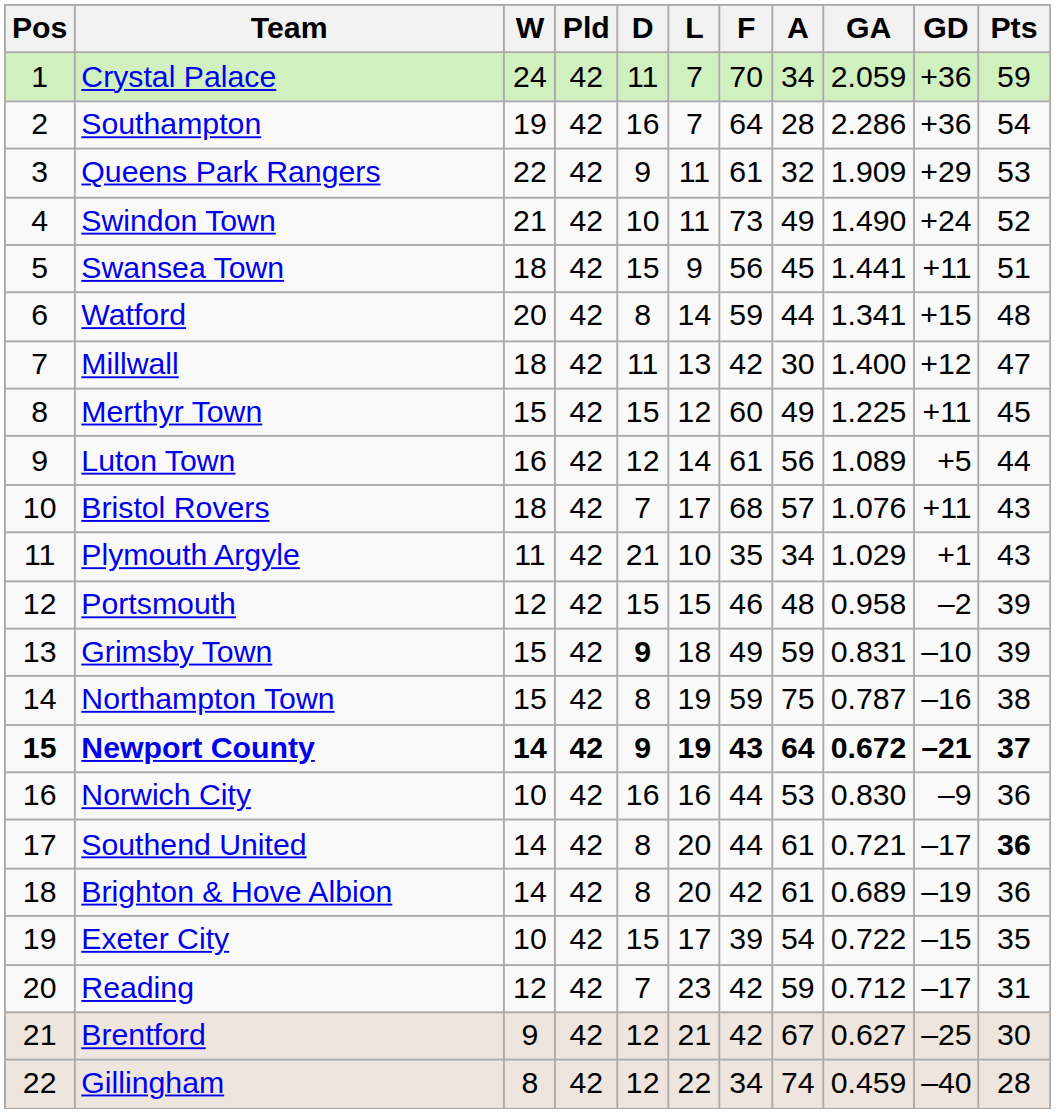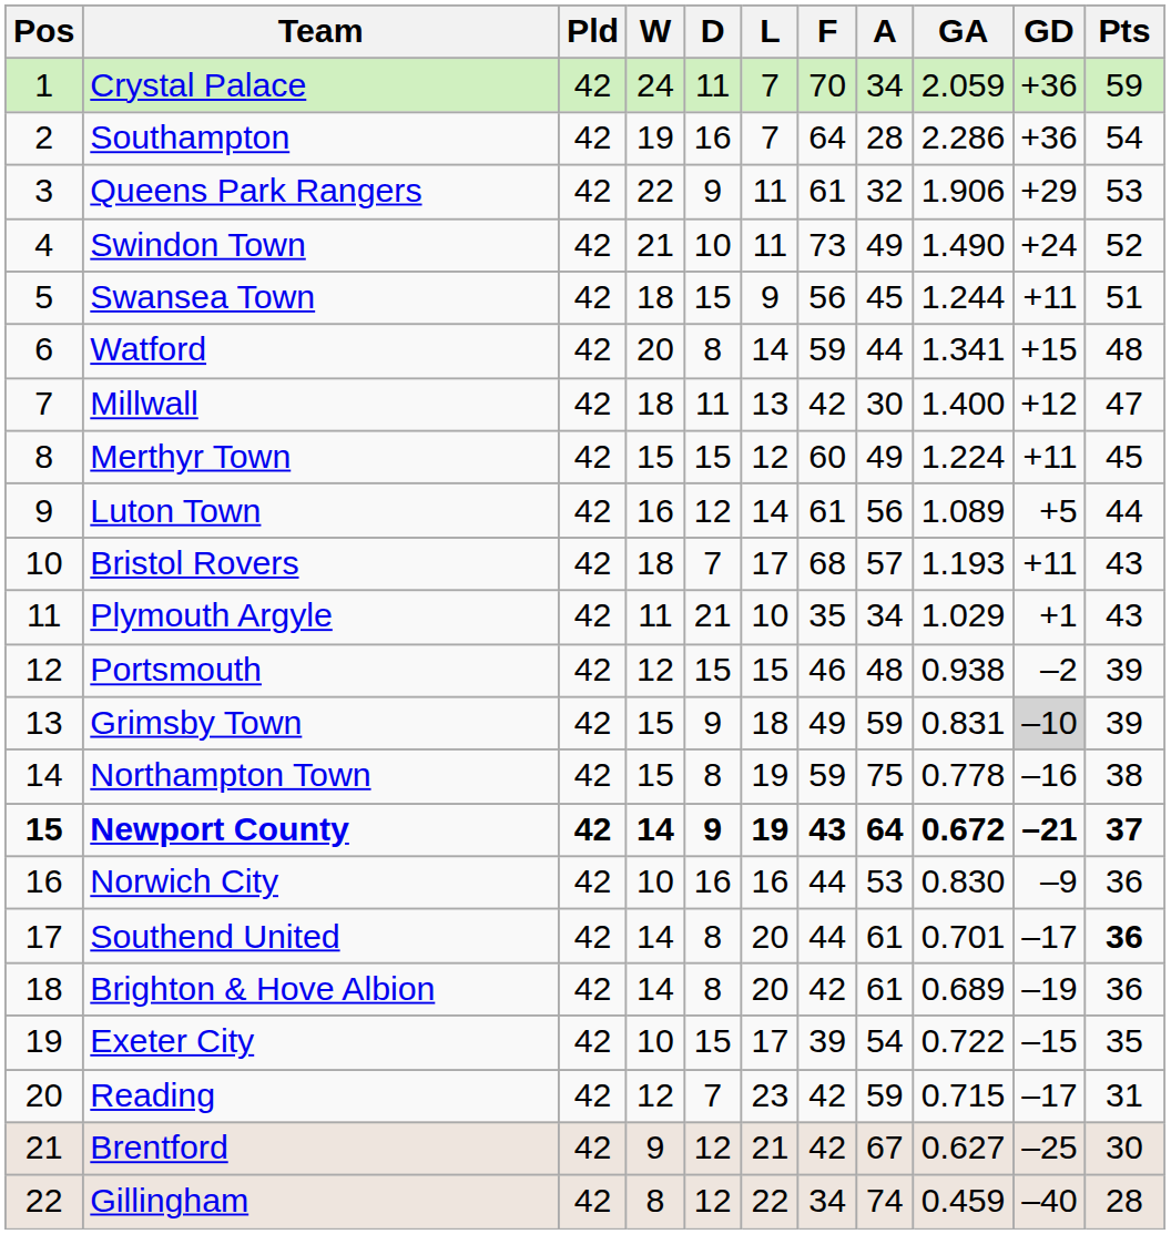columns swapped: Pld <-> W
Queens Park Rangers | GA: 1.909 -> 1.906
Swansea Town | GA: 1.441 -> 1.244
Merthyr Town | GA: 1.225 -> 1.224
Bristol Rovers | GA: 1.076 -> 1.193
Portsmouth | GA: 0.958 -> 0.938
Grimsby Town | D: bold -> normal
Grimsby Town | GD: no background -> lightgrey background
Northampton Town | GA: 0.787 -> 0.778
Southend United | GA: 0.721 -> 0.701
Reading | GA: 0.712 -> 0.715
